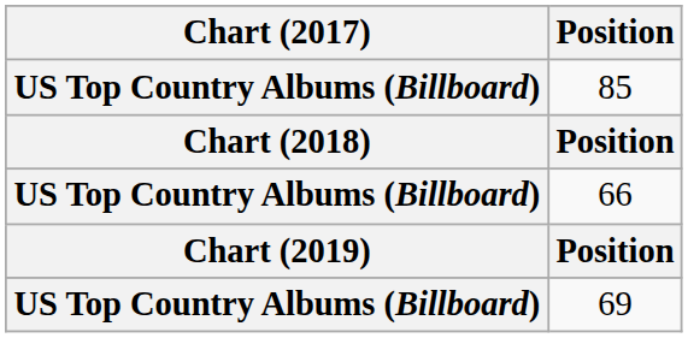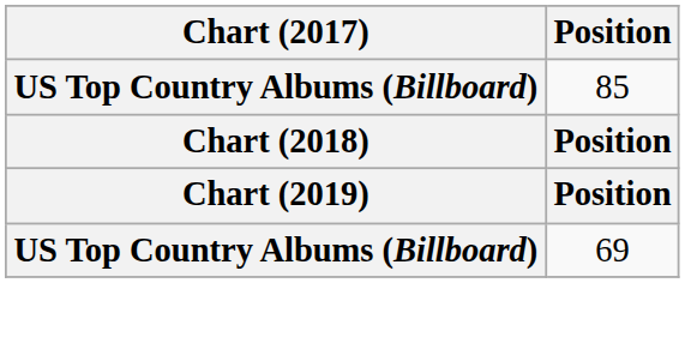- row: US Top Country Albums (Billboard) | 66
